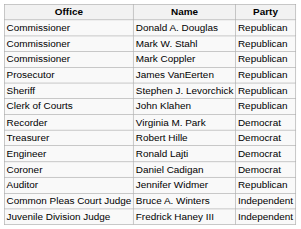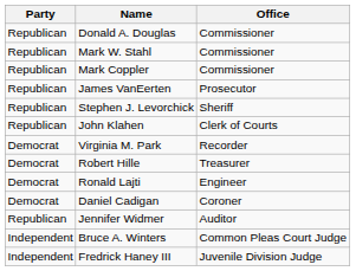columns swapped: Office <-> Party
